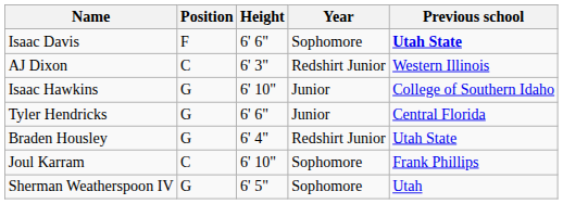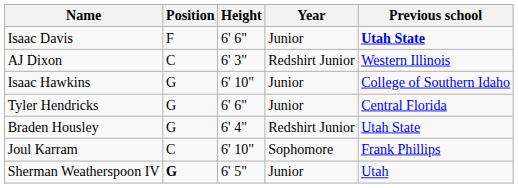Isaac Davis | Year: Sophomore -> Junior
Sherman Weatherspoon IV | Position: normal -> bold
Sherman Weatherspoon IV | Year: Sophomore -> Junior
